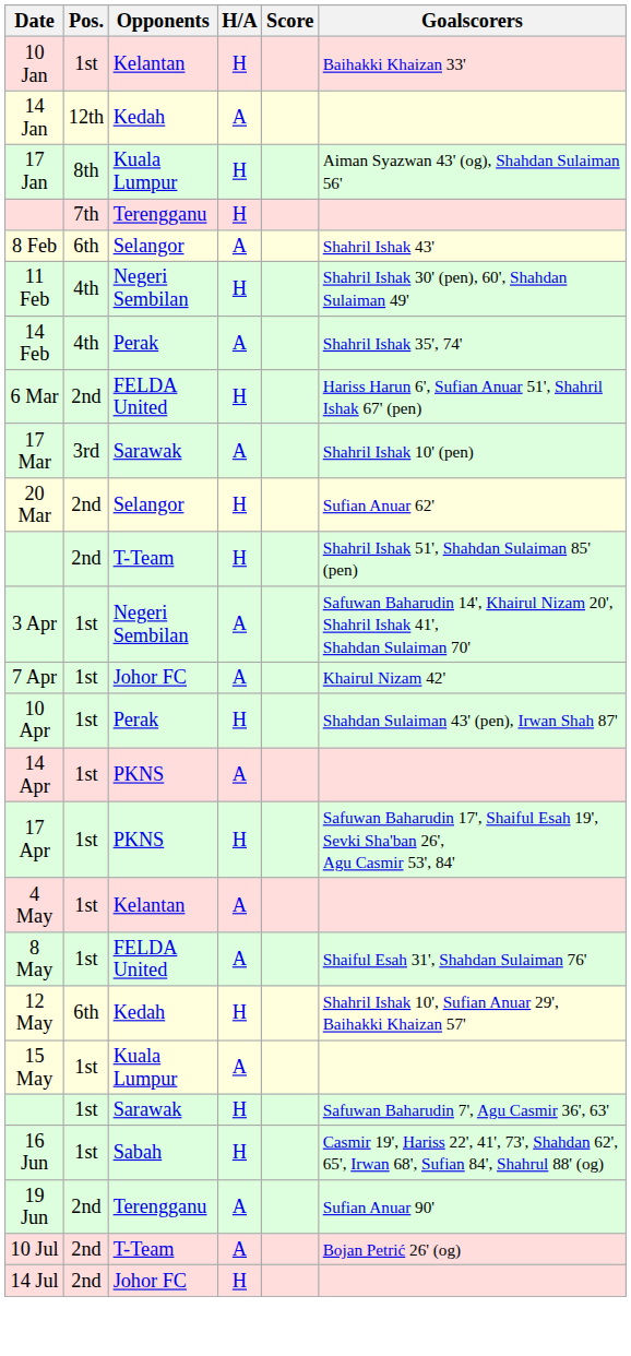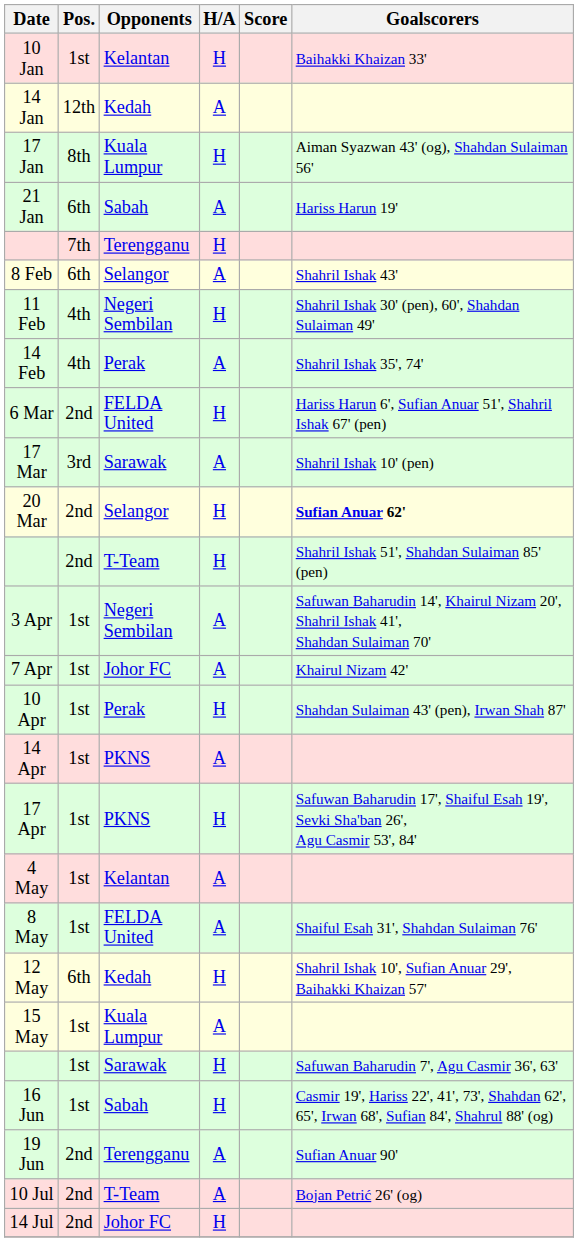+ row: 21 Jan | 6th | Sabah | A | Hariss Harun 19'
20 Mar | Goalscorers: normal -> bold
